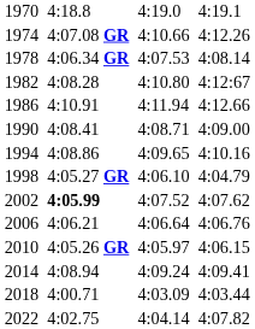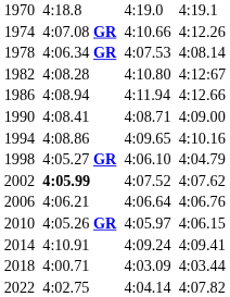1986 | column 3: 4:10.91 -> 4:08.94
2014 | column 3: 4:08.94 -> 4:10.91
